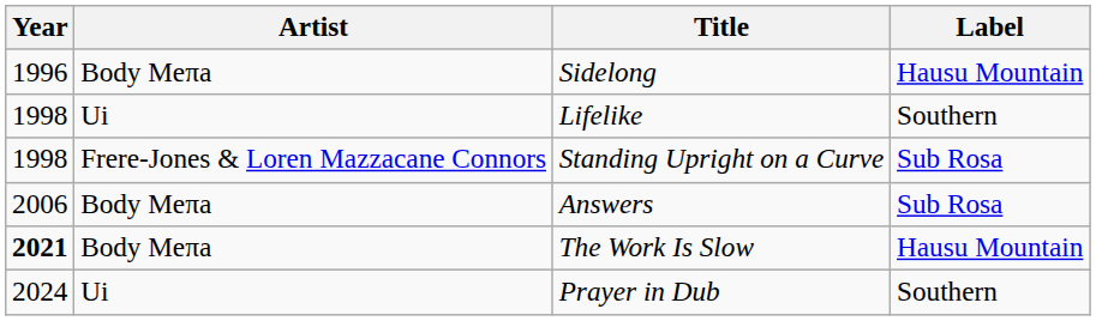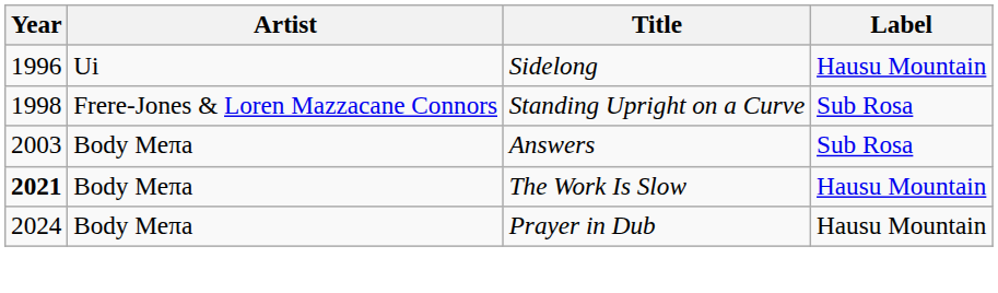Sidelong | Artist: Body Meπa -> Ui
- row: 1998 | Ui | Lifelike | Southern
Answers | Year: 2006 -> 2003
Prayer in Dub | Artist: Ui -> Body Meπa
Prayer in Dub | Label: Southern -> Hausu Mountain
